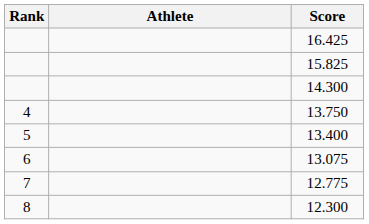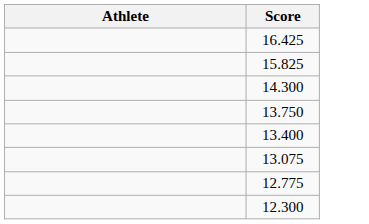- column: Rank | 4 | 5 | 6 | 7 | 8
